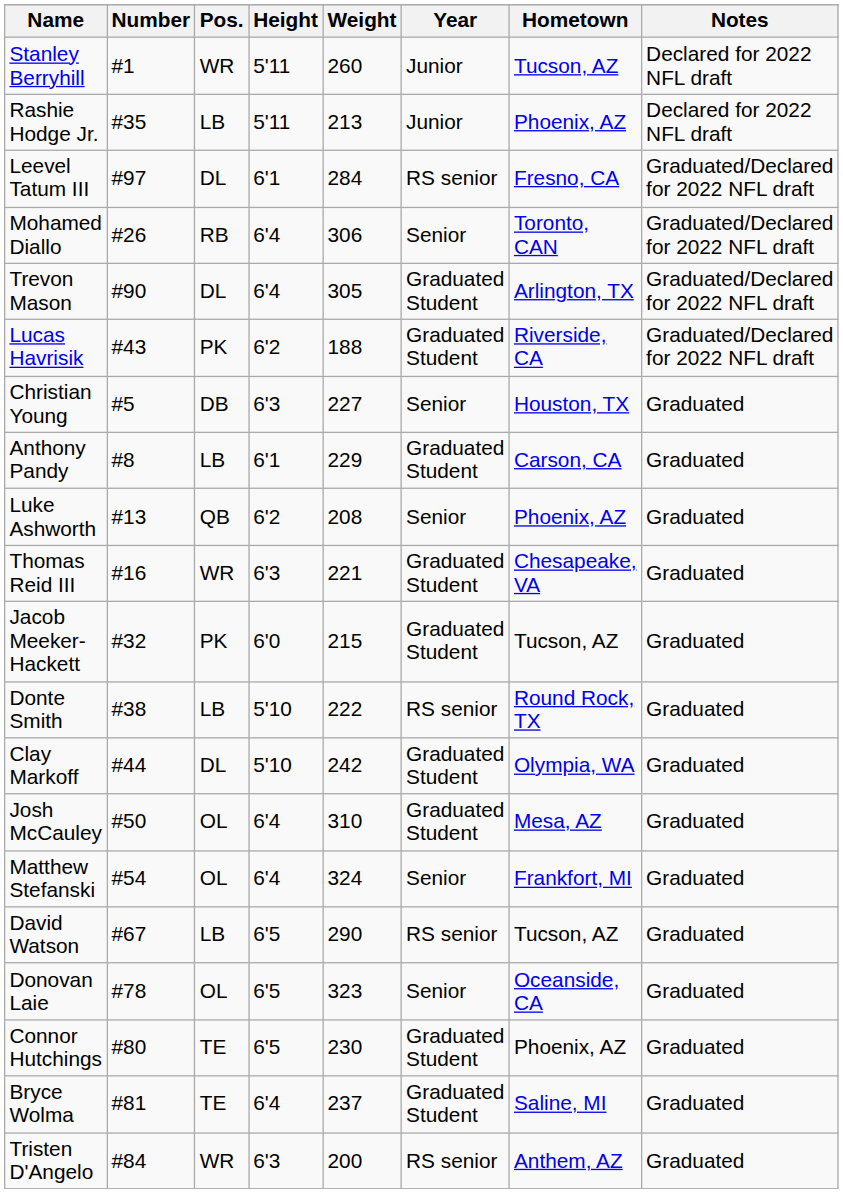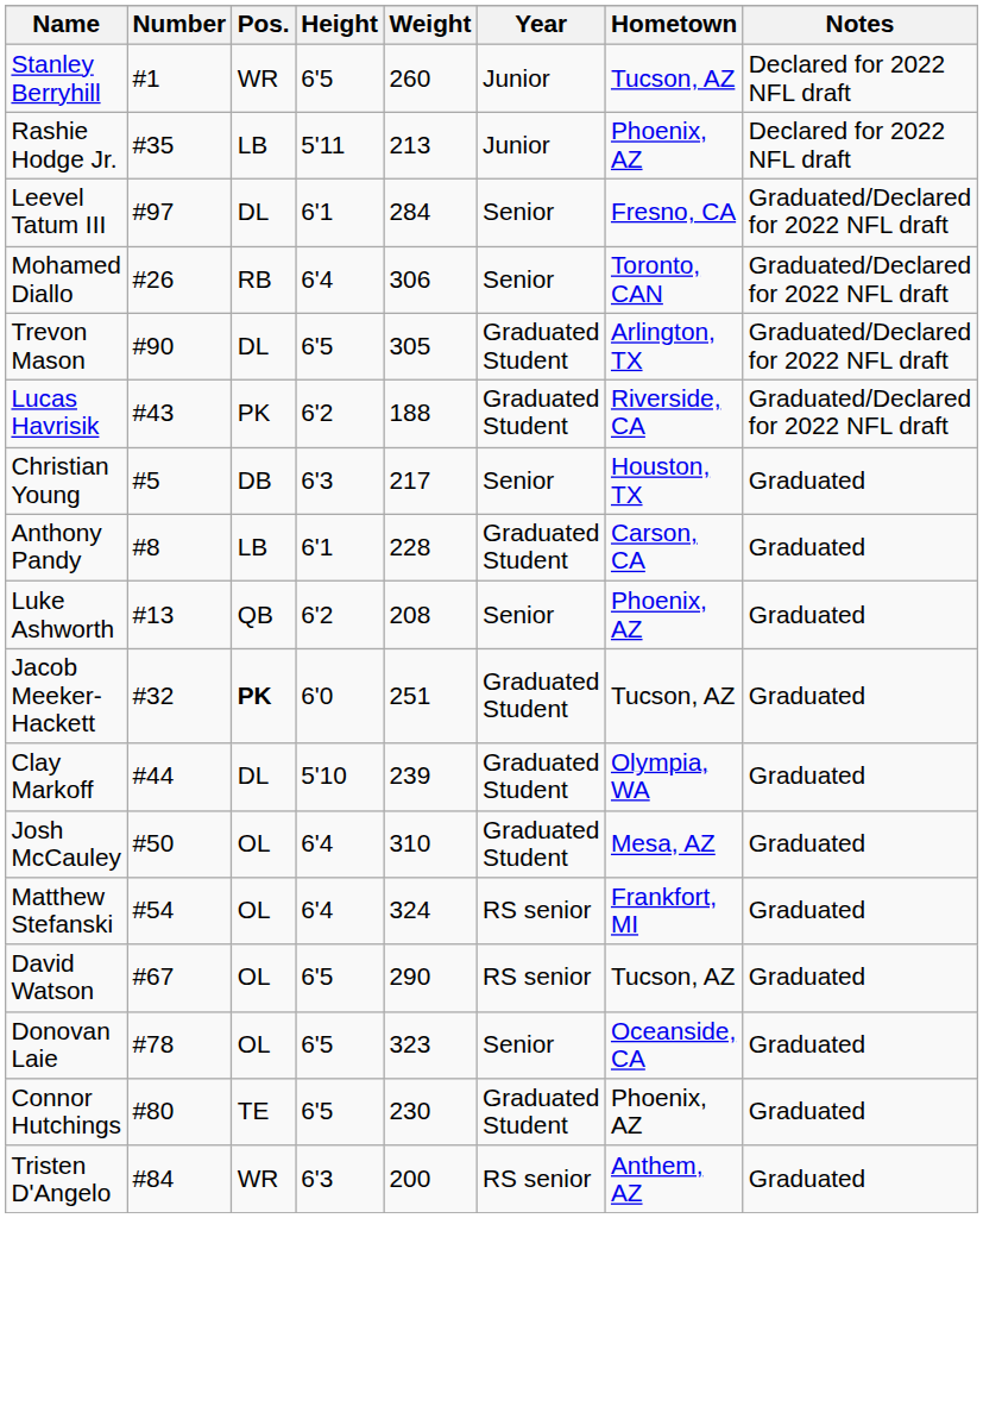Stanley Berryhill | Height: 5'11 -> 6'5
Leevel Tatum III | Year: RS senior -> Senior
Trevon Mason | Height: 6'4 -> 6'5
Christian Young | Weight: 227 -> 217
Anthony Pandy | Weight: 229 -> 228
- row: Thomas Reid III | #16 | WR | 6'3 | 221 | Graduated Student | Chesapeake, VA | Graduated
Jacob Meeker-Hackett | Pos.: normal -> bold
Jacob Meeker-Hackett | Weight: 215 -> 251
- row: Donte Smith | #38 | LB | 5'10 | 222 | RS senior | Round Rock, TX | Graduated
Clay Markoff | Weight: 242 -> 239
Matthew Stefanski | Year: Senior -> RS senior
David Watson | Pos.: LB -> OL
- row: Bryce Wolma | #81 | TE | 6'4 | 237 | Graduated Student | Saline, MI | Graduated
